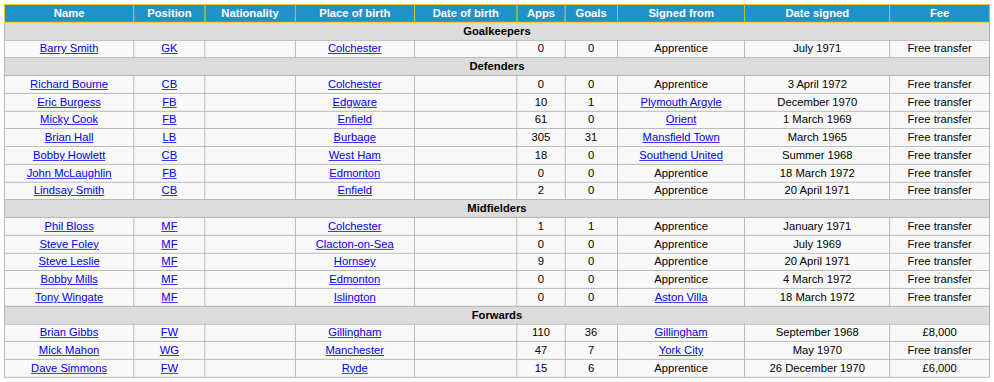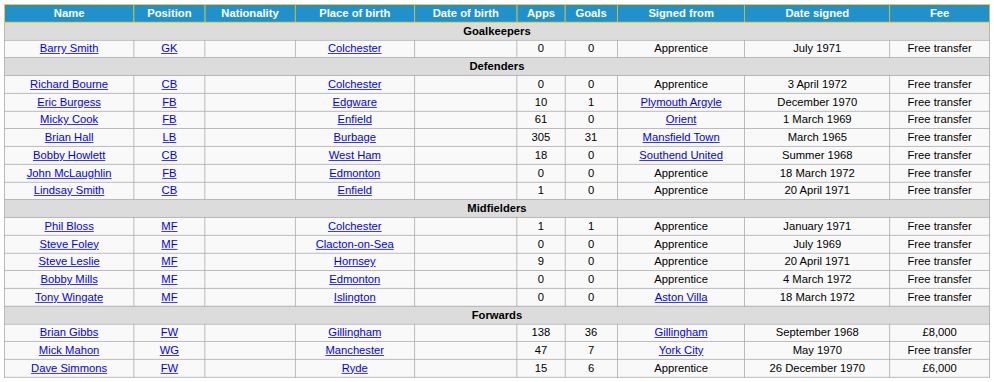Lindsay Smith | Apps: 2 -> 1
Brian Gibbs | Apps: 110 -> 138
